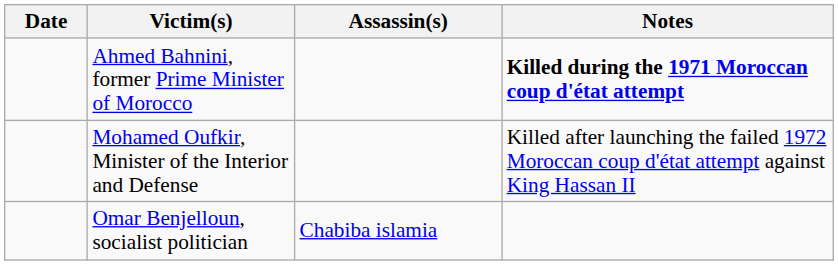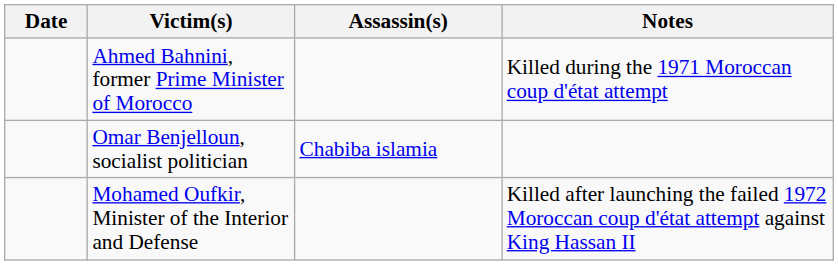Ahmed Bahnini, former Prime Minister of Morocco | Notes: bold -> normal
rows swapped: Mohamed Oufkir, Minister of the Interior and Defense <-> Omar Benjelloun, socialist politician
